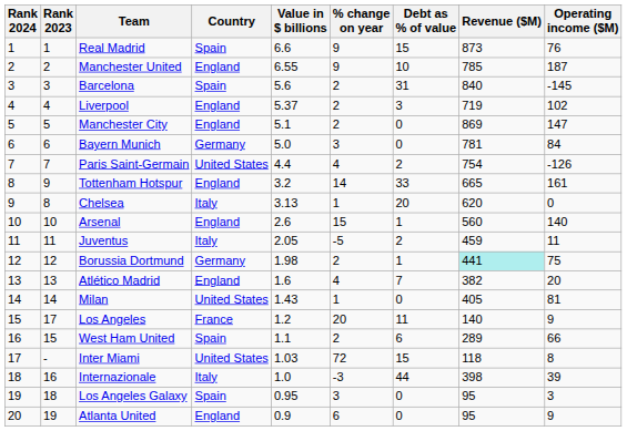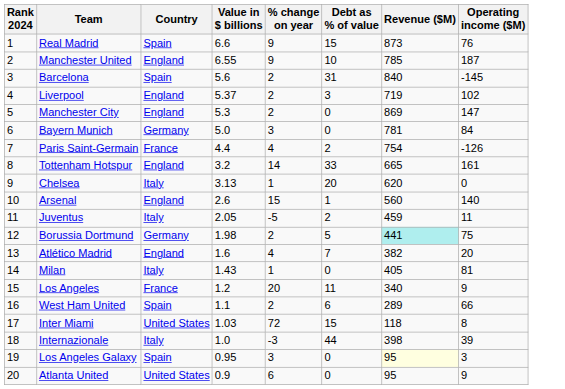- column: Rank 2023 | 1 | 2 | 3 | 4 | 5 | 6 | 7 | 9 | 8 | 10 | 11 | 12 | 13 | 14 | 17 | 15 | - | 16 | 18 | 19
Manchester City | Value in $ billions: 5.1 -> 5.3
Paris Saint-Germain | Country: United States -> France
Borussia Dortmund | Debt as % of value: 1 -> 5
Milan | Country: United States -> Italy
Los Angeles | Revenue ($M): 140 -> 340
Los Angeles Galaxy | Revenue ($M): no background -> lightyellow background
Atlanta United | Country: England -> United States
